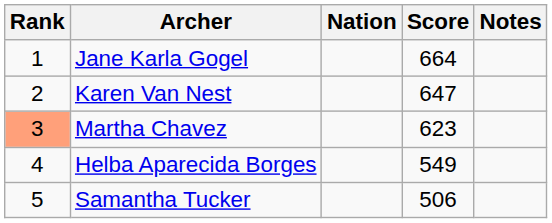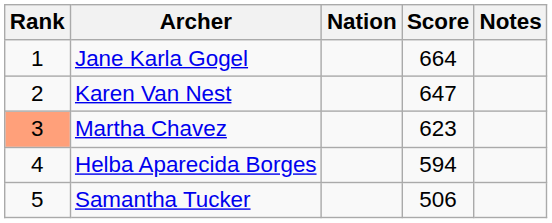Helba Aparecida Borges | Score: 549 -> 594
